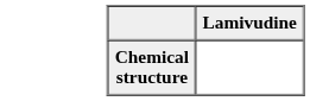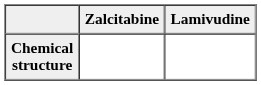+ column: Zalcitabine
